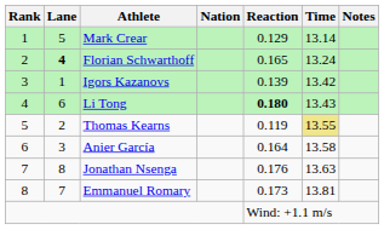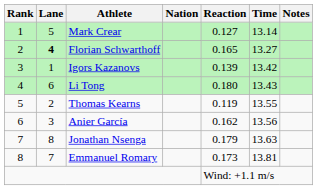Mark Crear | Reaction: 0.129 -> 0.127
Florian Schwarthoff | Time: 13.24 -> 13.27
Li Tong | Reaction: bold -> normal
Thomas Kearns | Time: khaki background -> no background
Anier García | Reaction: 0.164 -> 0.162
Anier García | Time: 13.58 -> 13.56
Jonathan Nsenga | Reaction: 0.176 -> 0.179
